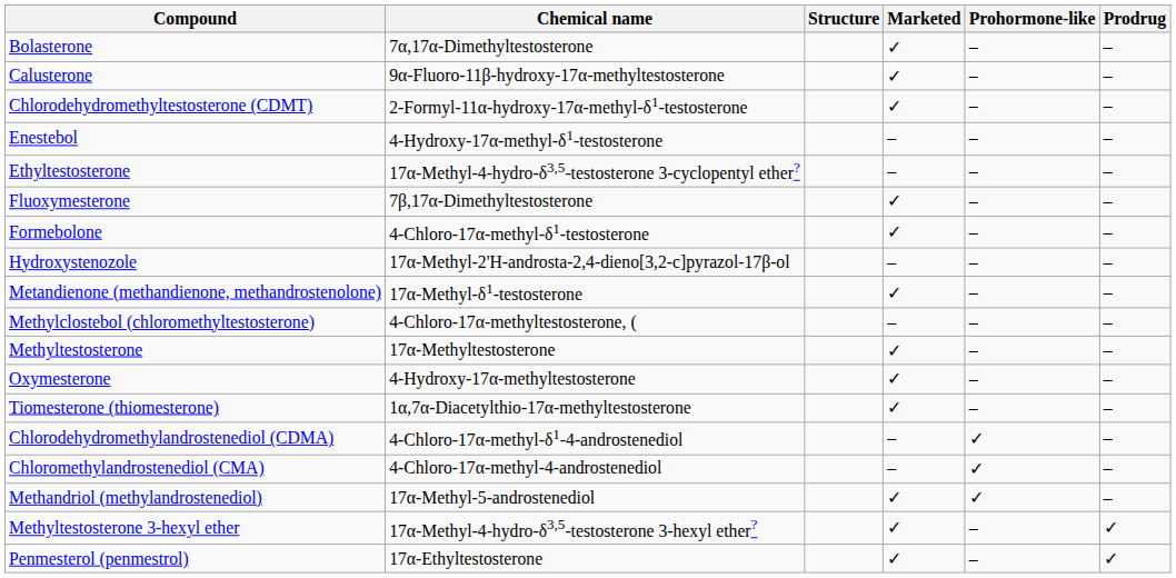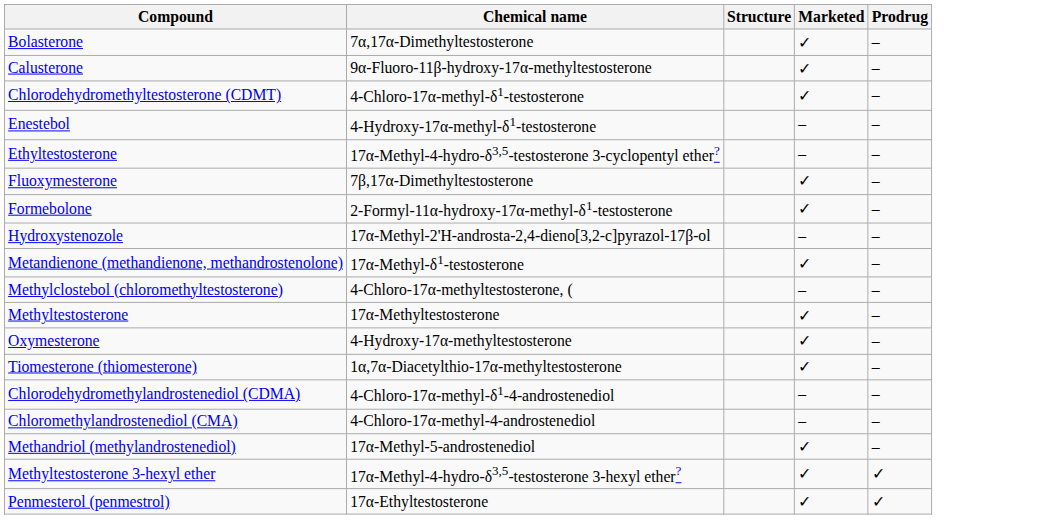- column: Prohormone-like | – | – | – | – | – | – | – | – | – | – | – | – | – | ✓ | ✓ | ✓ | – | –
Chlorodehydromethyltestosterone (CDMT) | Chemical name: 2-Formyl-11α-hydroxy-17α-methyl-δ1-testosterone -> 4-Chloro-17α-methyl-δ1-testosterone
Formebolone | Chemical name: 4-Chloro-17α-methyl-δ1-testosterone -> 2-Formyl-11α-hydroxy-17α-methyl-δ1-testosterone
